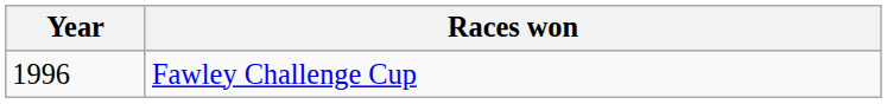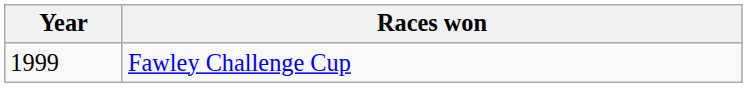Fawley Challenge Cup | Year: 1996 -> 1999
